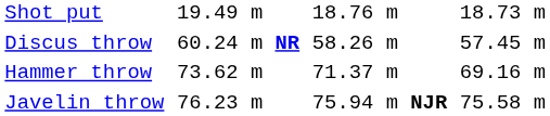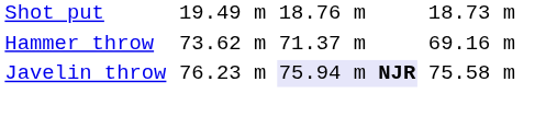- row: Discus throw | 60.24 m NR | 58.26 m | 57.45 m
Javelin throw | column 5: no background -> lavender background
